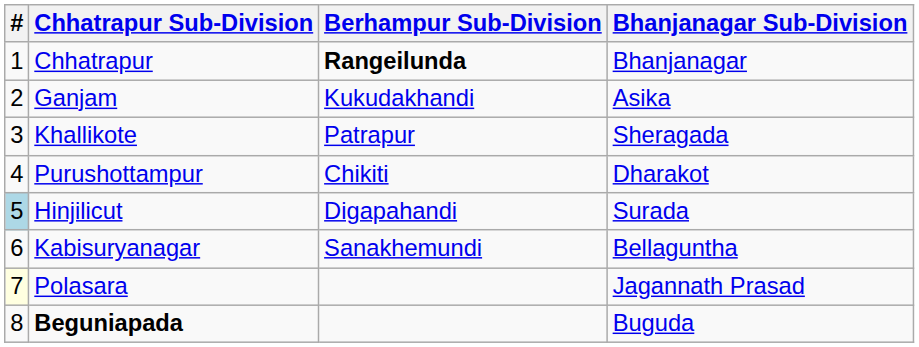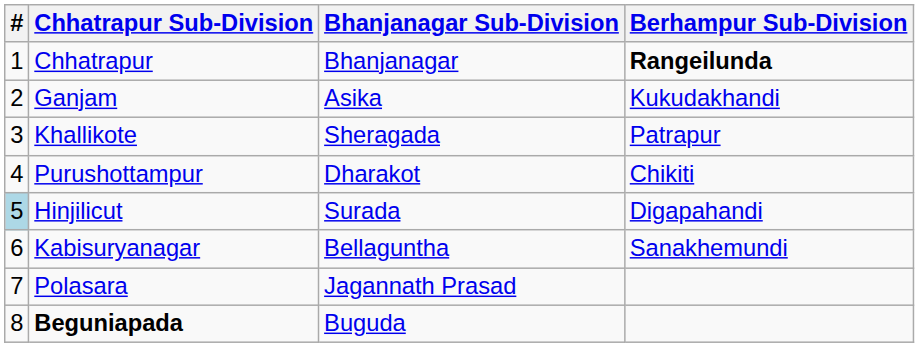columns swapped: Berhampur Sub-Division <-> Bhanjanagar Sub-Division
Polasara | #: lightyellow background -> no background
